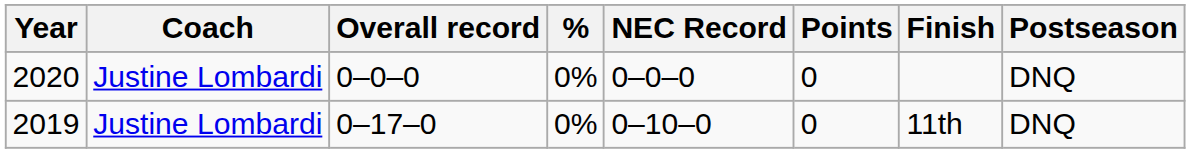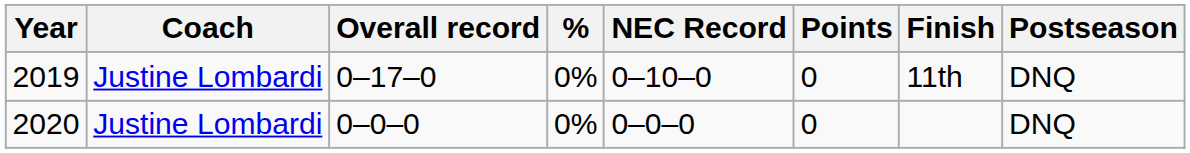rows swapped: 2019 <-> 2020
